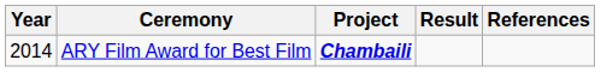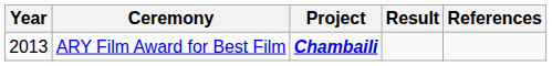ARY Film Award for Best Film | Year: 2014 -> 2013
